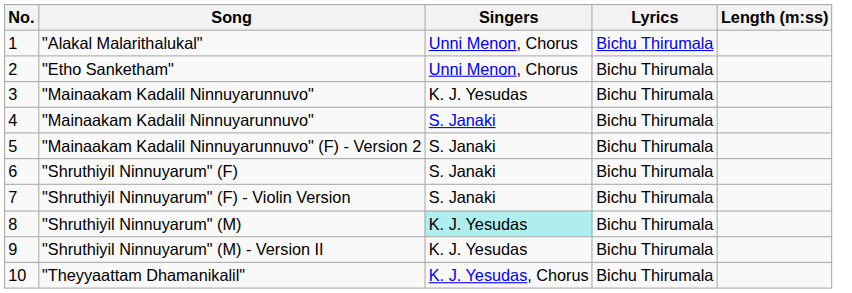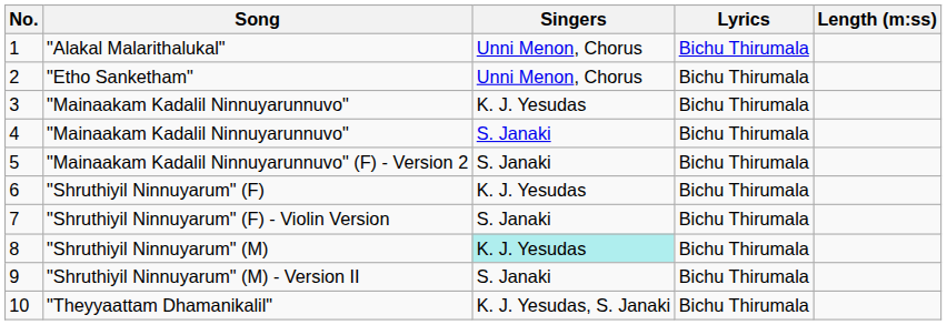"Shruthiyil Ninnuyarum" (F) | Singers: S. Janaki -> K. J. Yesudas
"Shruthiyil Ninnuyarum" (M) - Version II | Singers: K. J. Yesudas -> S. Janaki
"Theyyaattam Dhamanikalil" | Singers: K. J. Yesudas, Chorus -> K. J. Yesudas, S. Janaki
